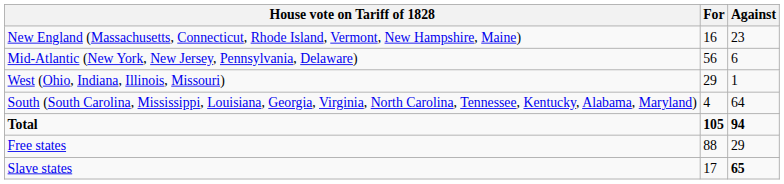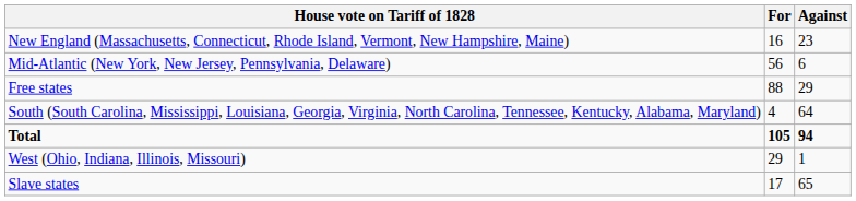rows swapped: West (Ohio, Indiana, Illinois, Missouri) <-> Free states
Slave states | Against: bold -> normal
